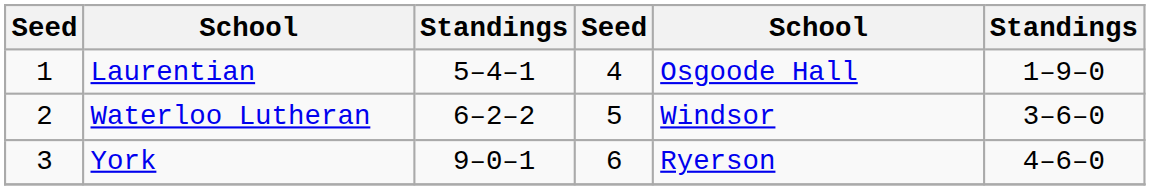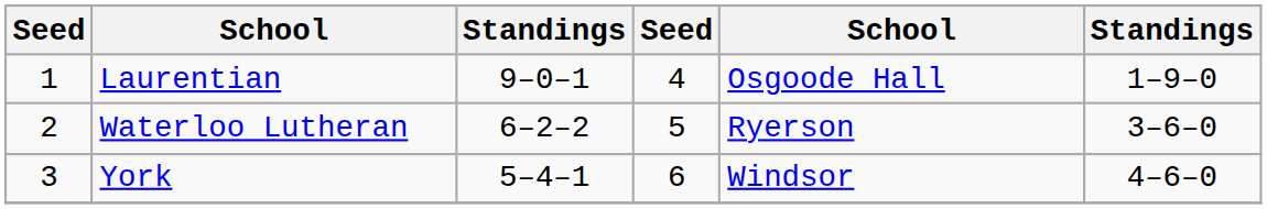Laurentian | column 3: 5–4–1 -> 9–0–1
Waterloo Lutheran | column 5: Windsor -> Ryerson
York | column 3: 9–0–1 -> 5–4–1
York | column 5: Ryerson -> Windsor
